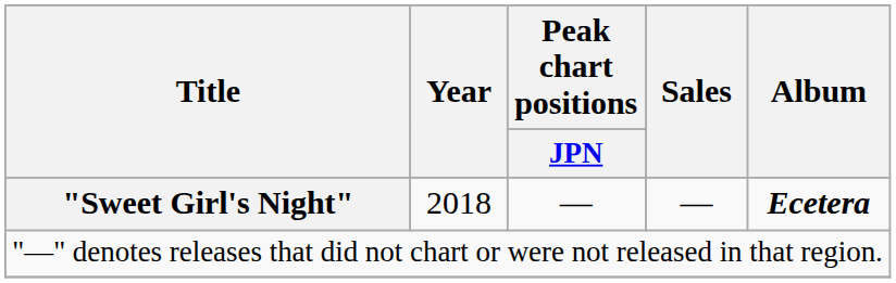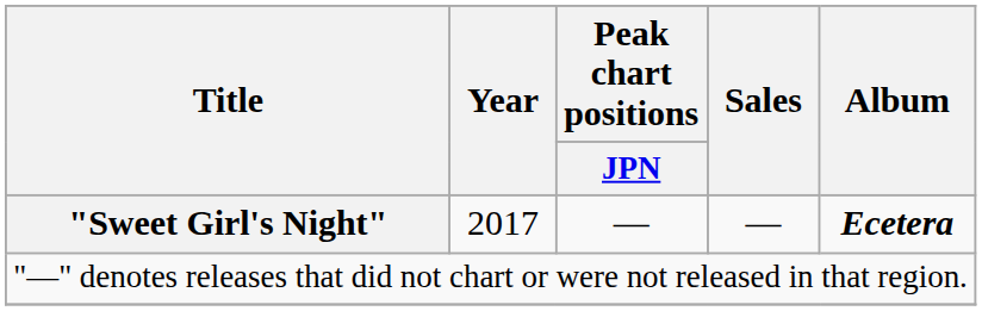"Sweet Girl's Night" | Year: 2018 -> 2017
